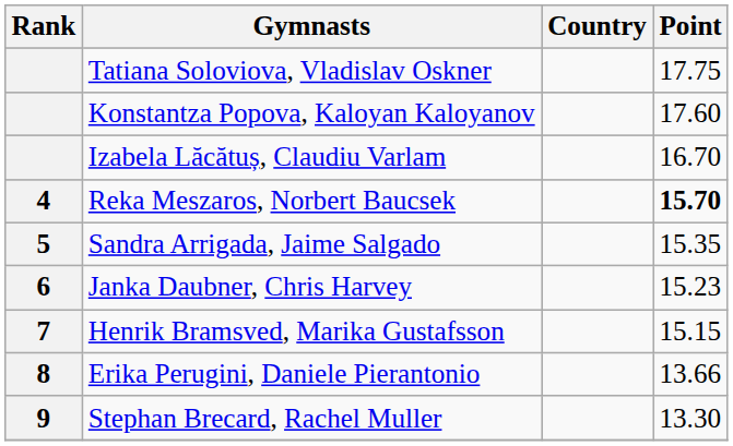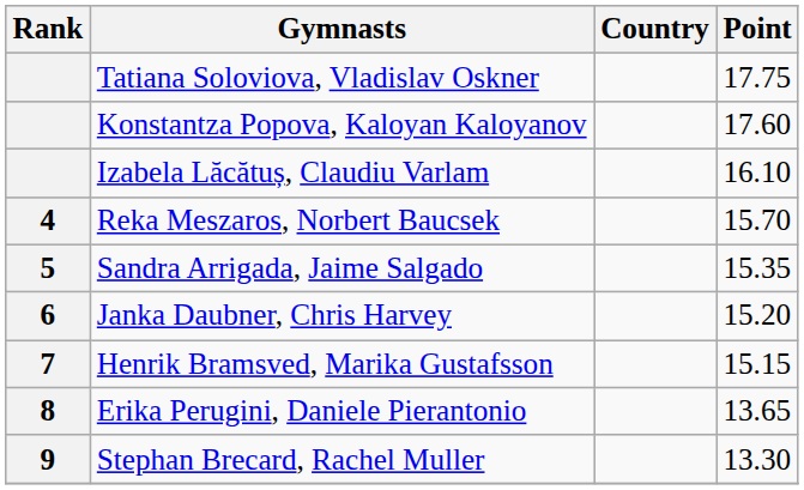Izabela Lăcătuș, Claudiu Varlam | Point: 16.70 -> 16.10
Reka Meszaros, Norbert Baucsek | Point: bold -> normal
Janka Daubner, Chris Harvey | Point: 15.23 -> 15.20
Erika Perugini, Daniele Pierantonio | Point: 13.66 -> 13.65
